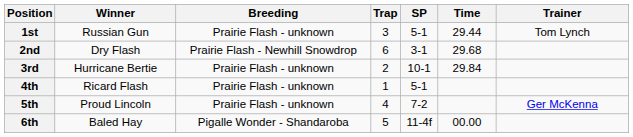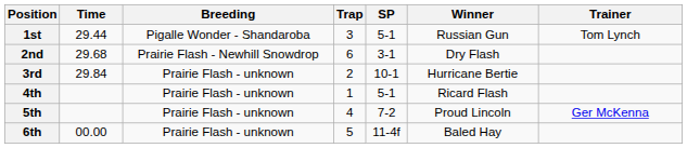columns swapped: Winner <-> Time
1st | Breeding: Prairie Flash - unknown -> Pigalle Wonder - Shandaroba
6th | Breeding: Pigalle Wonder - Shandaroba -> Prairie Flash - unknown
